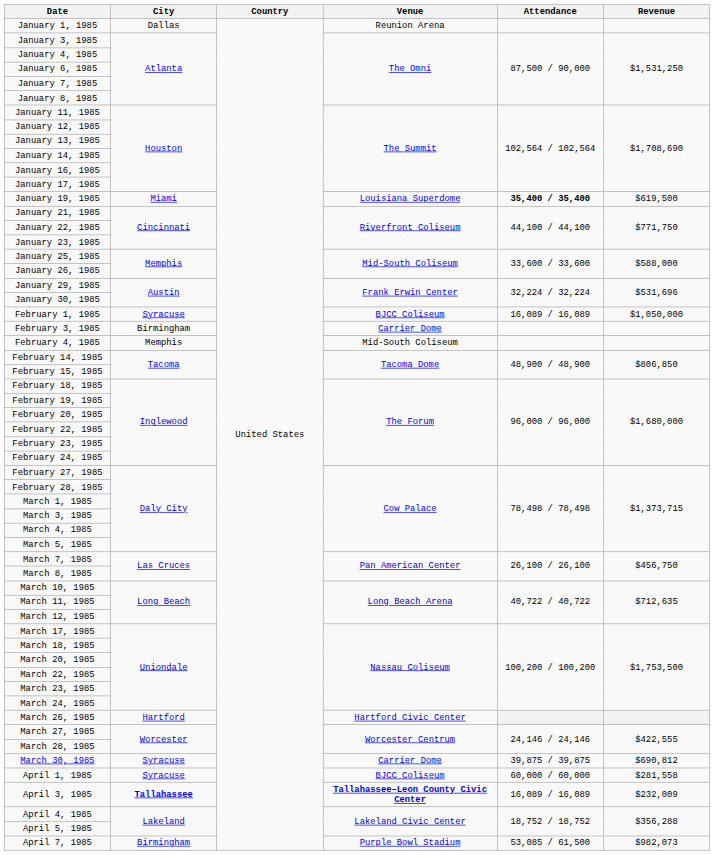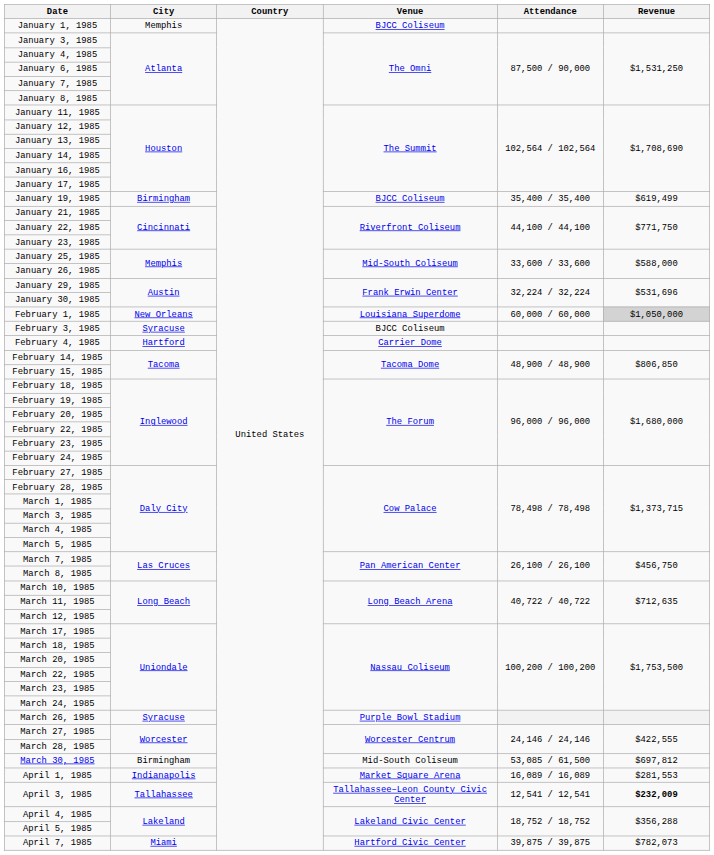January 1, 1985 | City: Dallas -> Memphis
January 1, 1985 | Venue: Reunion Arena -> BJCC Coliseum
January 19, 1985 | City: Miami -> Birmingham
January 19, 1985 | Venue: Louisiana Superdome -> BJCC Coliseum
January 19, 1985 | Attendance: bold -> normal
January 19, 1985 | Revenue: $619,500 -> $619,499
February 1, 1985 | City: Syracuse -> New Orleans
February 1, 1985 | Venue: BJCC Coliseum -> Louisiana Superdome
February 1, 1985 | Attendance: 16,089 / 16,089 -> 60,000 / 60,000
February 1, 1985 | Revenue: no background -> lightgrey background
February 3, 1985 | City: Birmingham -> Syracuse
February 3, 1985 | Venue: Carrier Dome -> BJCC Coliseum
February 4, 1985 | City: Memphis -> Hartford
February 4, 1985 | Venue: Mid-South Coliseum -> Carrier Dome
March 26, 1985 | City: Hartford -> Syracuse
March 26, 1985 | Venue: Hartford Civic Center -> Purple Bowl Stadium
March 30, 1985 | City: Syracuse -> Birmingham
March 30, 1985 | Venue: Carrier Dome -> Mid-South Coliseum
March 30, 1985 | Attendance: 39,875 / 39,875 -> 53,085 / 61,500
March 30, 1985 | Revenue: $690,812 -> $697,812
April 1, 1985 | City: Syracuse -> Indianapolis
April 1, 1985 | Venue: BJCC Coliseum -> Market Square Arena
April 1, 1985 | Attendance: 60,000 / 60,000 -> 16,089 / 16,089
April 1, 1985 | Revenue: $281,558 -> $281,553
April 3, 1985 | City: bold -> normal
April 3, 1985 | Venue: bold -> normal
April 3, 1985 | Attendance: 16,089 / 16,089 -> 12,541 / 12,541
April 3, 1985 | Revenue: normal -> bold
April 7, 1985 | City: Birmingham -> Miami
April 7, 1985 | Venue: Purple Bowl Stadium -> Hartford Civic Center
April 7, 1985 | Attendance: 53,085 / 61,500 -> 39,875 / 39,875
April 7, 1985 | Revenue: $982,073 -> $782,073
